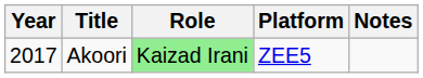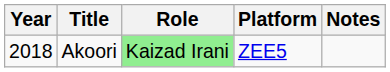Akoori | Year: 2017 -> 2018
